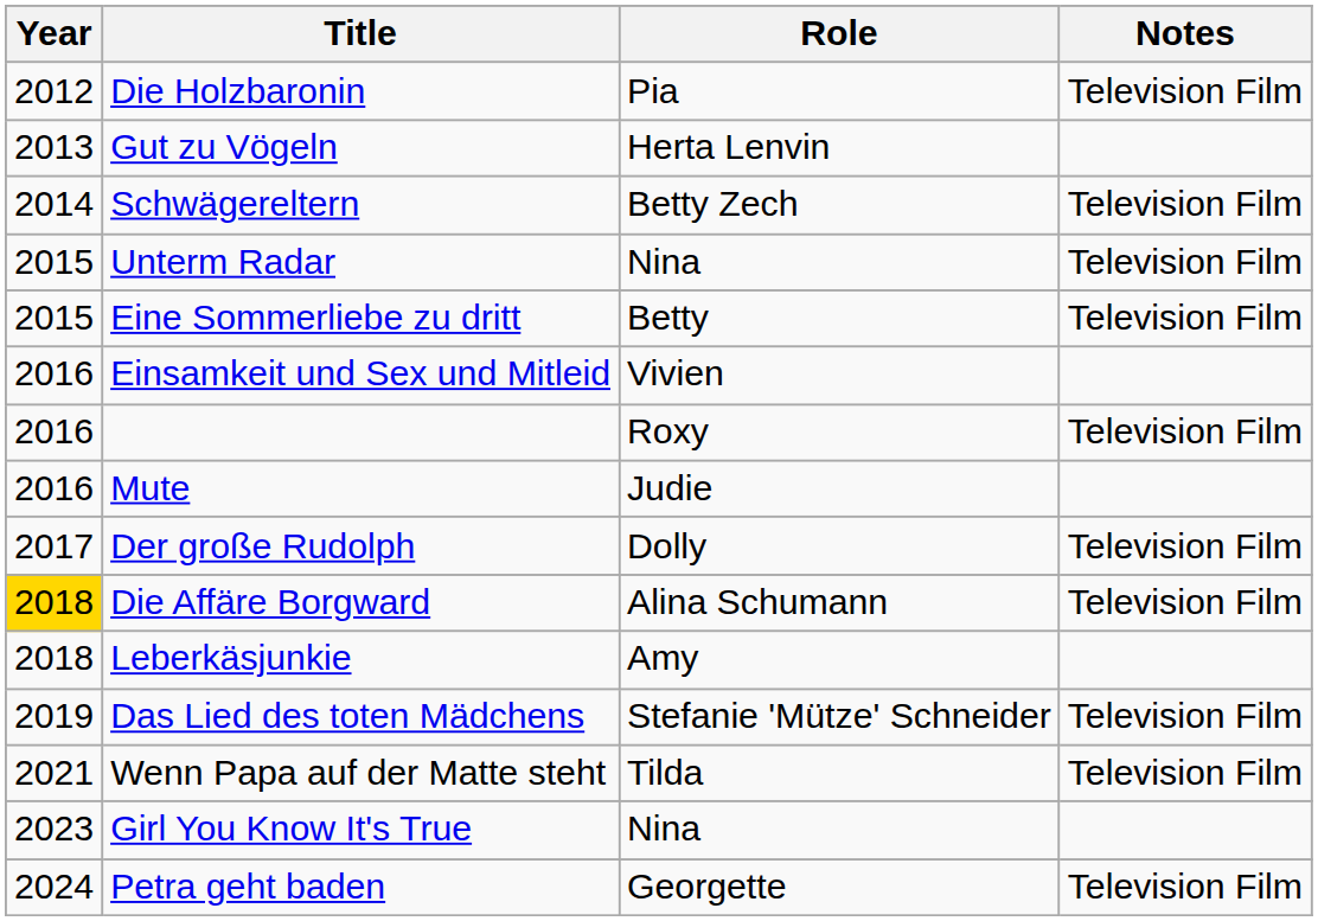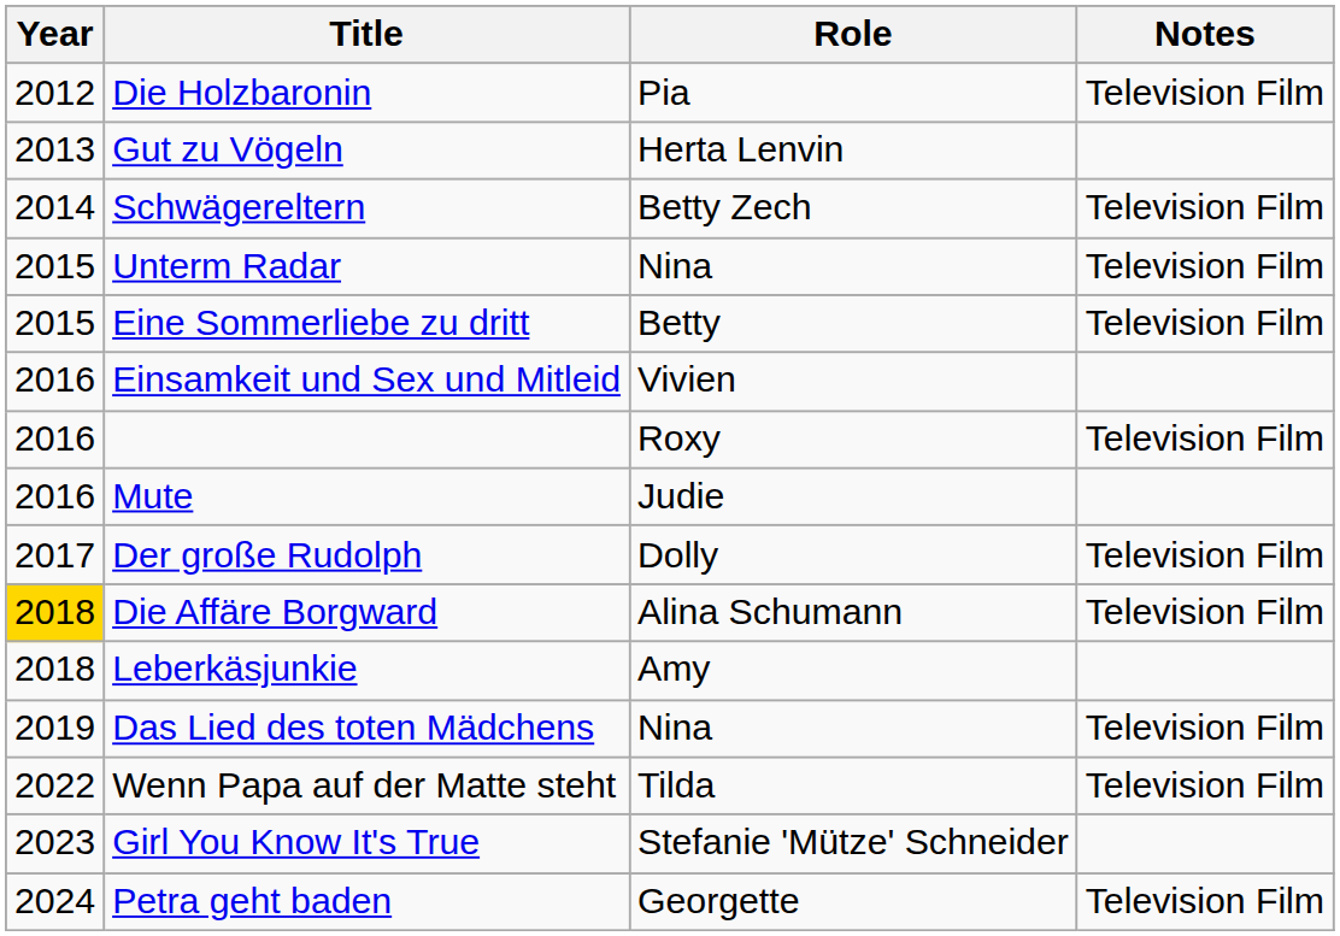Das Lied des toten Mädchens | Role: Stefanie 'Mütze' Schneider -> Nina
Wenn Papa auf der Matte steht | Year: 2021 -> 2022
Girl You Know It's True | Role: Nina -> Stefanie 'Mütze' Schneider
